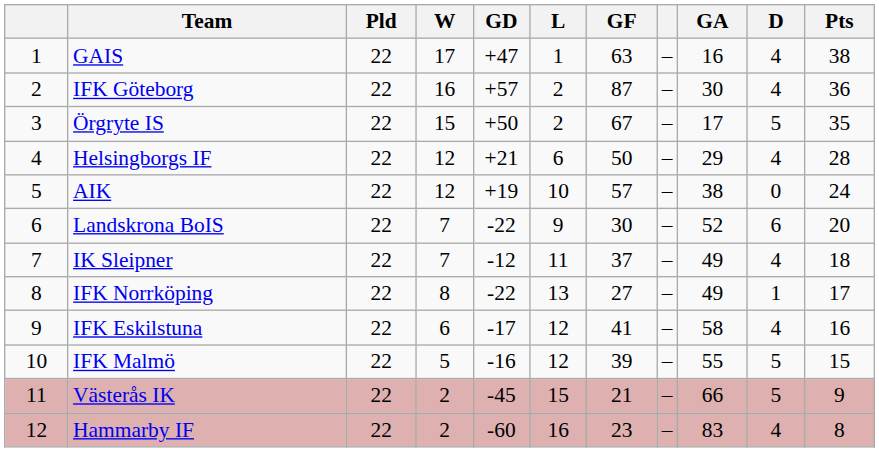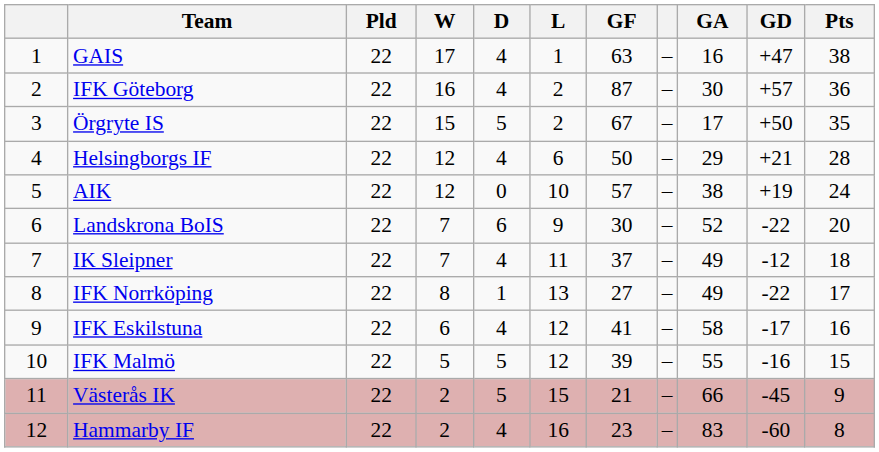columns swapped: D <-> GD
